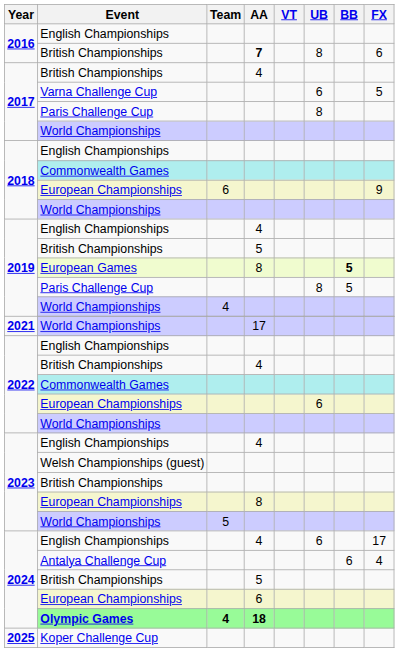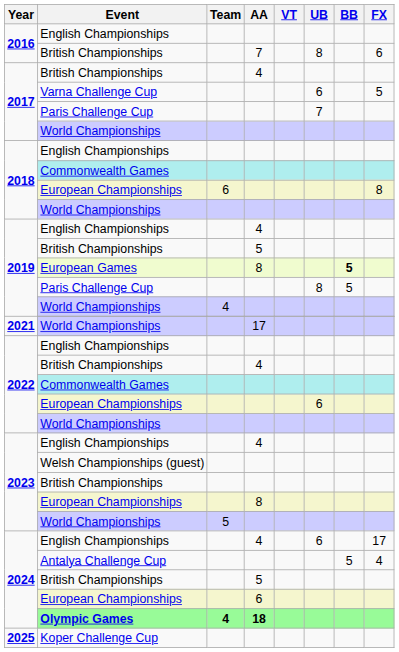2016 / British Championships | AA: bold -> normal
2017 / Paris Challenge Cup | UB: 8 -> 7
2018 / European Championships | FX: 9 -> 8
Antalya Challenge Cup | BB: 6 -> 5
